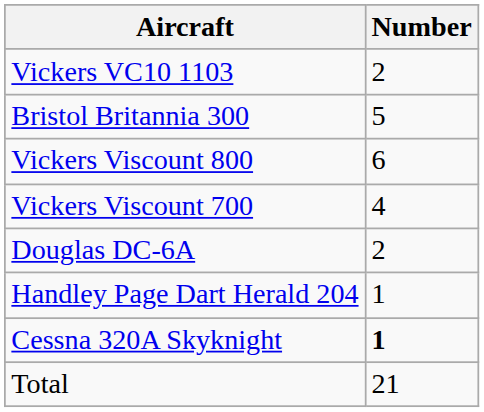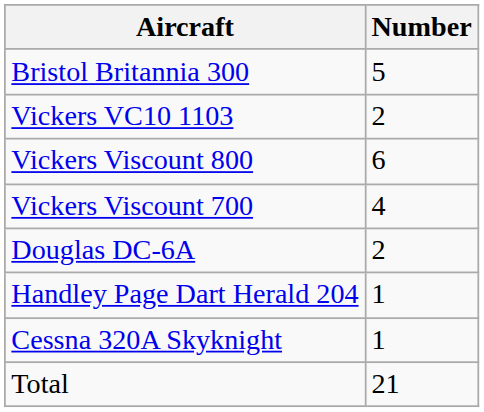rows swapped: Vickers VC10 1103 <-> Bristol Britannia 300
Cessna 320A Skyknight | Number: bold -> normal
